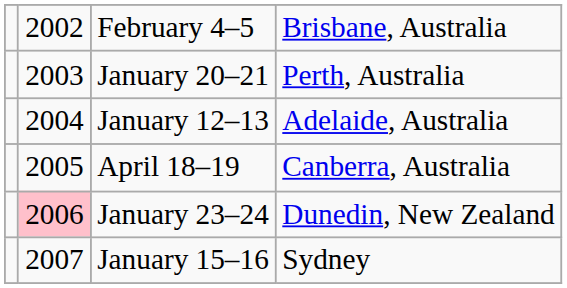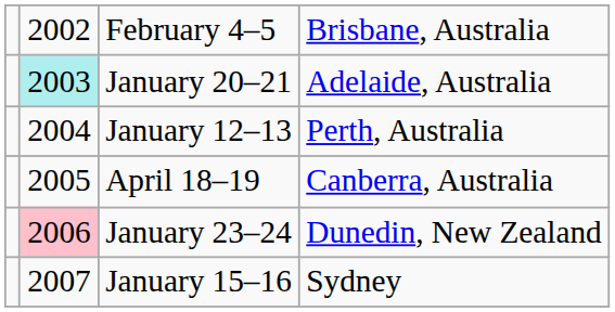January 20–21 | column 2: no background -> paleturquoise background
January 20–21 | column 4: Perth, Australia -> Adelaide, Australia
January 12–13 | column 4: Adelaide, Australia -> Perth, Australia
